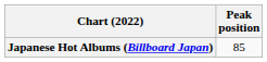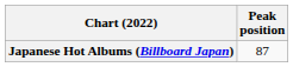Japanese Hot Albums (Billboard Japan) | Peak position: 85 -> 87
